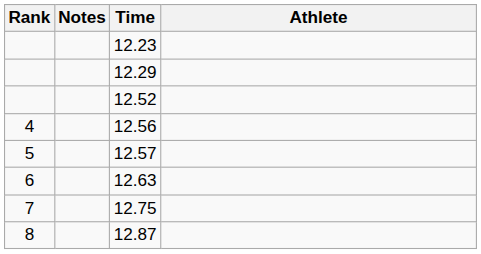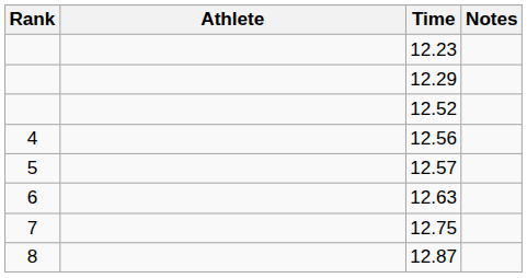columns swapped: Athlete <-> Notes
